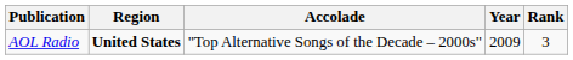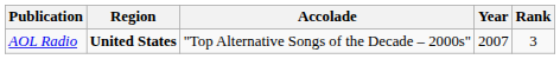AOL Radio | Year: 2009 -> 2007
